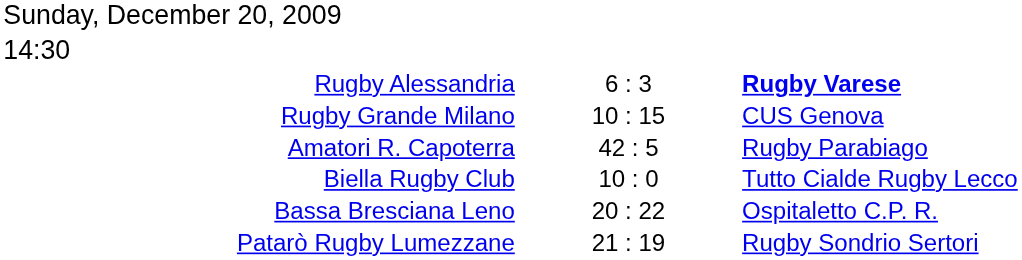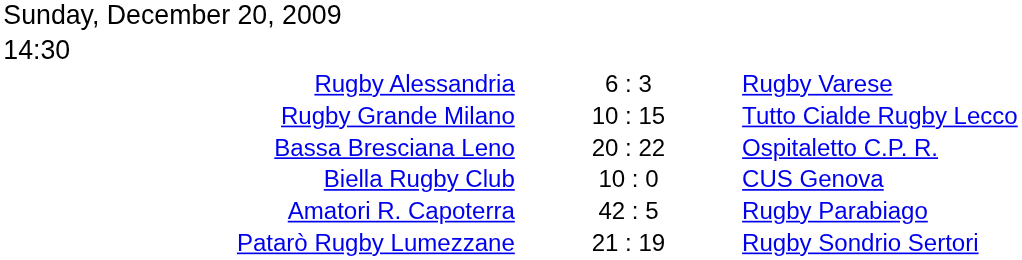Rugby Alessandria | column 3: bold -> normal
Rugby Grande Milano | column 3: CUS Genova -> Tutto Cialde Rugby Lecco
rows swapped: Bassa Bresciana Leno <-> Amatori R. Capoterra
Biella Rugby Club | column 3: Tutto Cialde Rugby Lecco -> CUS Genova
